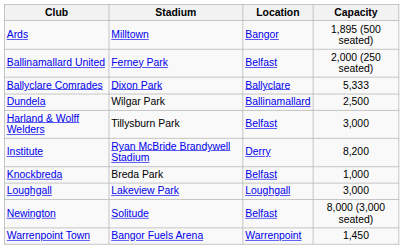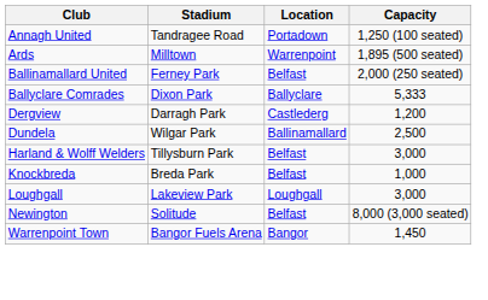+ row: Annagh United | Tandragee Road | Portadown | 1,250 (100 seated)
Ards | Location: Bangor -> Warrenpoint
+ row: Dergview | Darragh Park | Castlederg | 1,200
- row: Institute | Ryan McBride Brandywell Stadium | Derry | 8,200
Warrenpoint Town | Location: Warrenpoint -> Bangor
